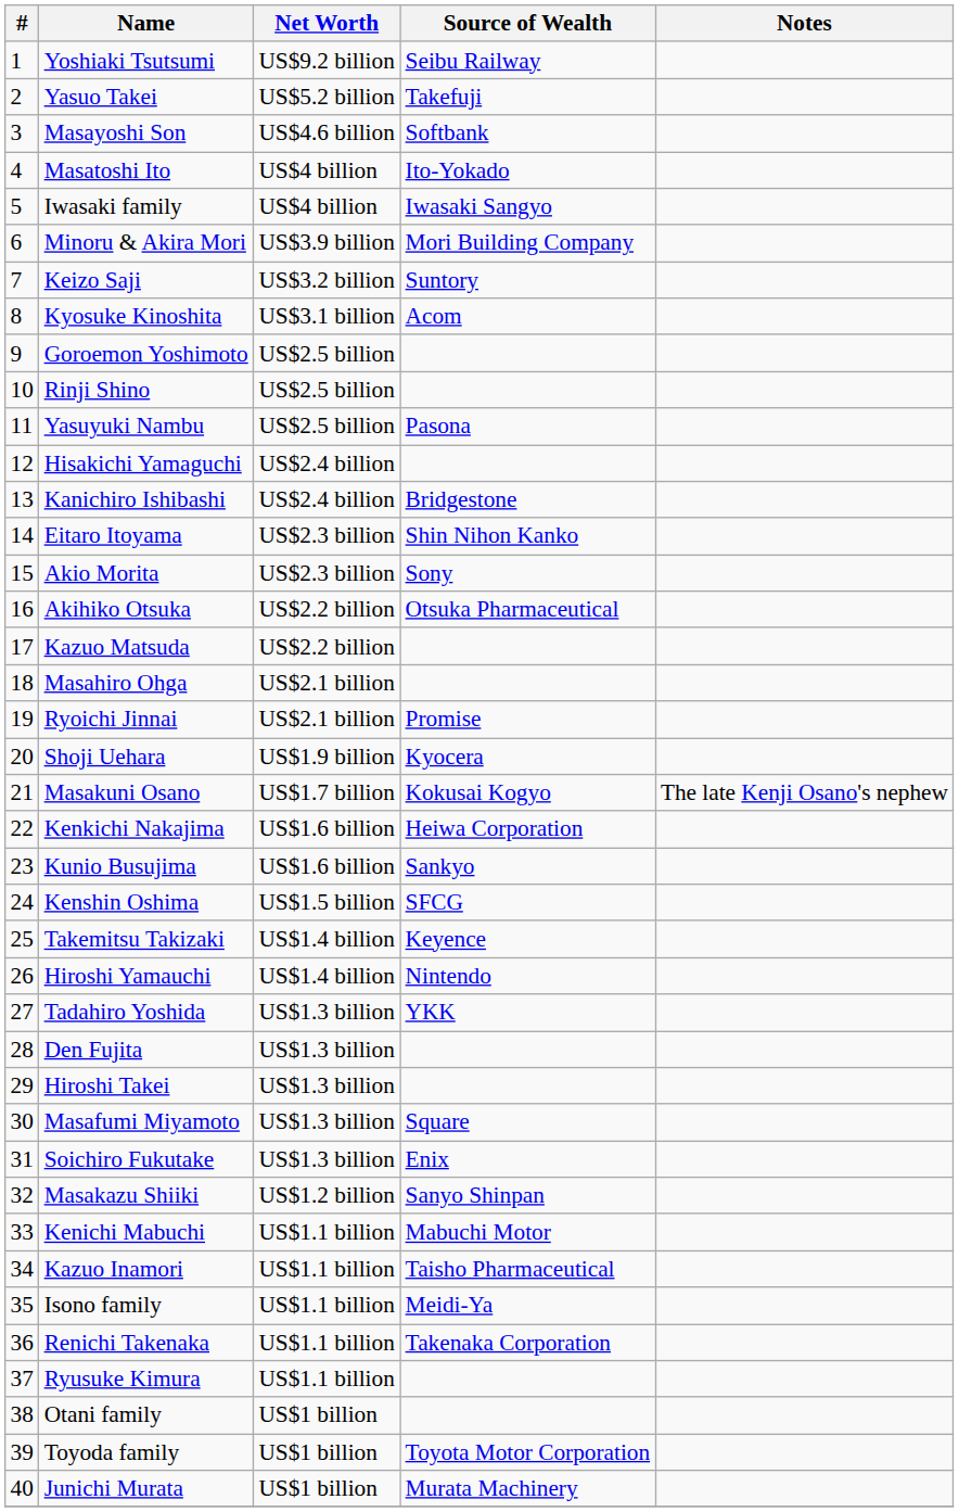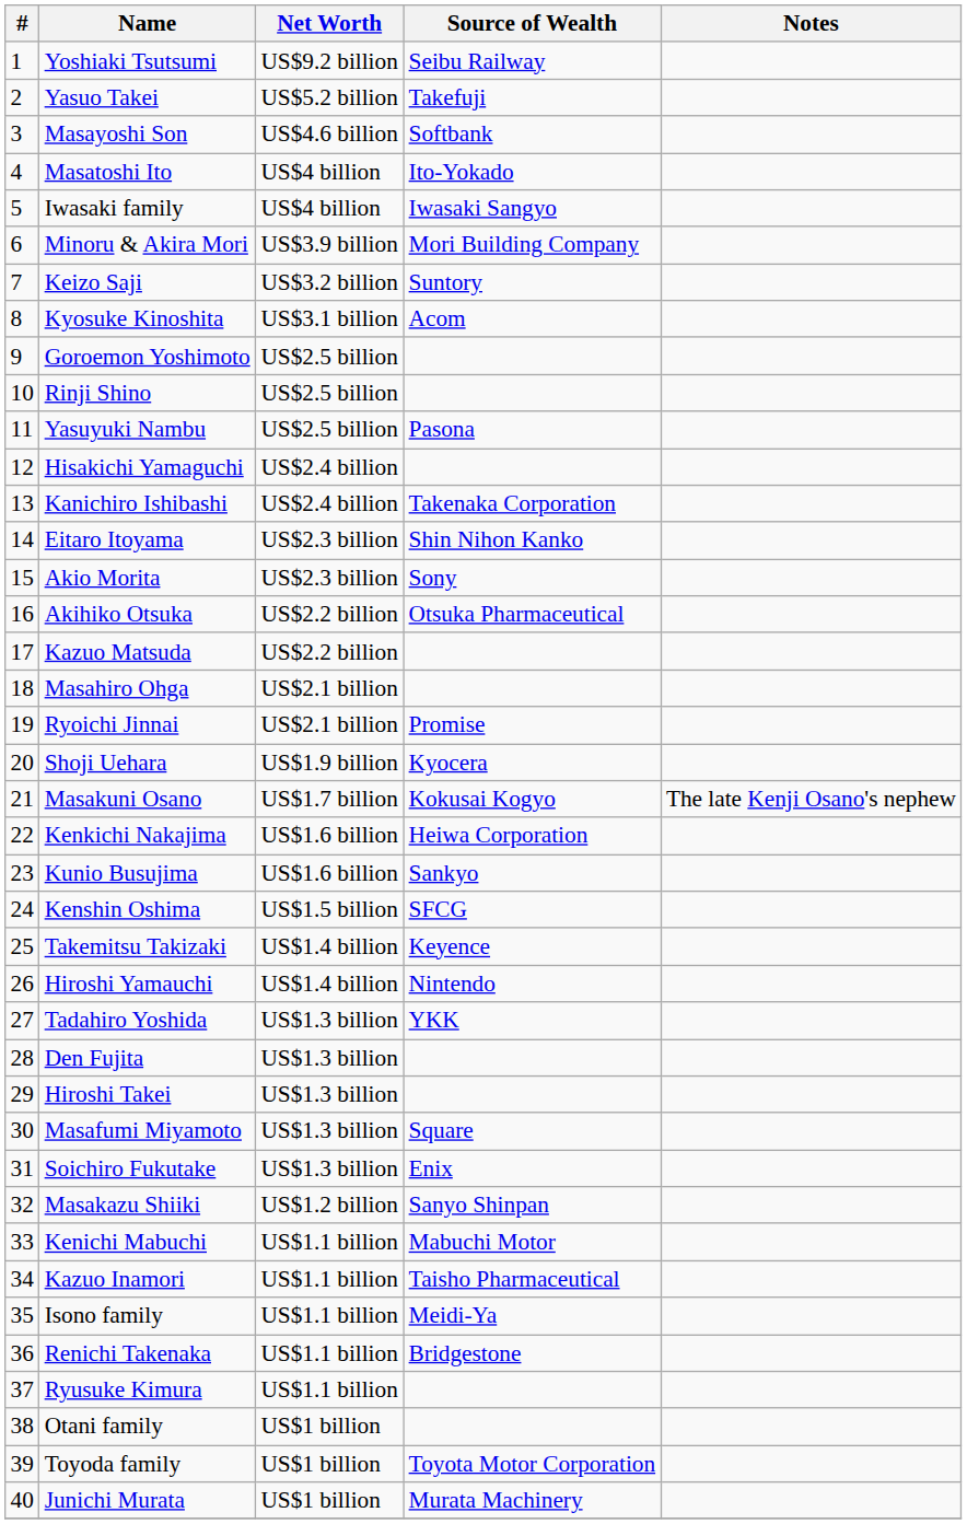Kanichiro Ishibashi | Source of Wealth: Bridgestone -> Takenaka Corporation
Renichi Takenaka | Source of Wealth: Takenaka Corporation -> Bridgestone
